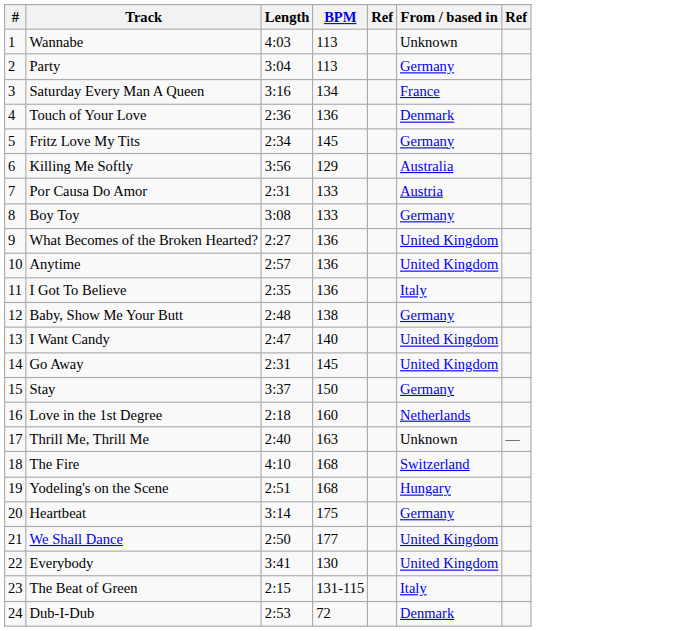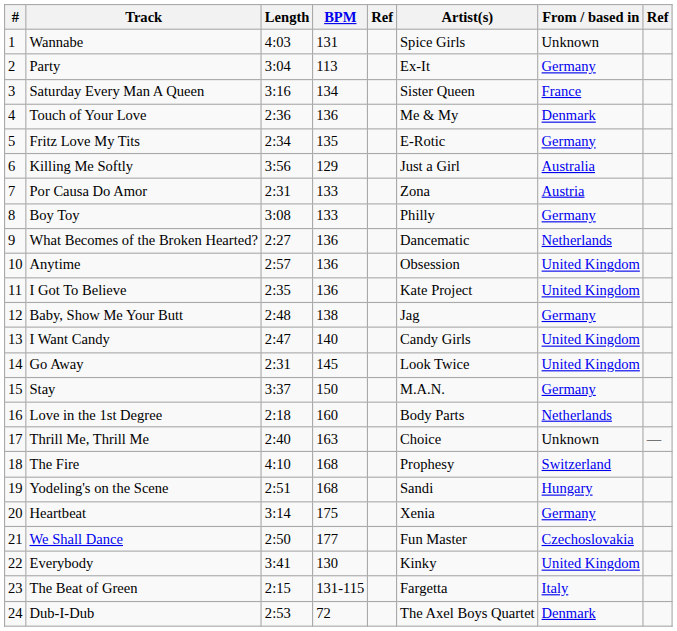+ column: Artist(s) | Spice Girls | Ex-It | Sister Queen | Me & My | E-Rotic | Just a Girl | Zona | Philly | Dancematic | Obsession | Kate Project | Jag | Candy Girls | Look Twice | M.A.N. | Body Parts | Choice | Prophesy | Sandi | Xenia | Fun Master | Kinky | Fargetta | The Axel Boys Quartet
Wannabe | BPM: 113 -> 131
Fritz Love My Tits | BPM: 145 -> 135
What Becomes of the Broken Hearted? | From / based in: United Kingdom -> Netherlands
I Got To Believe | From / based in: Italy -> United Kingdom
We Shall Dance | From / based in: United Kingdom -> Czechoslovakia
